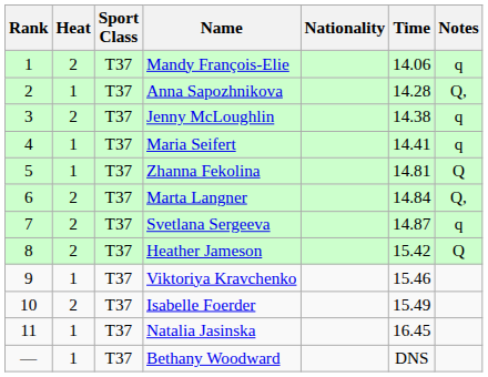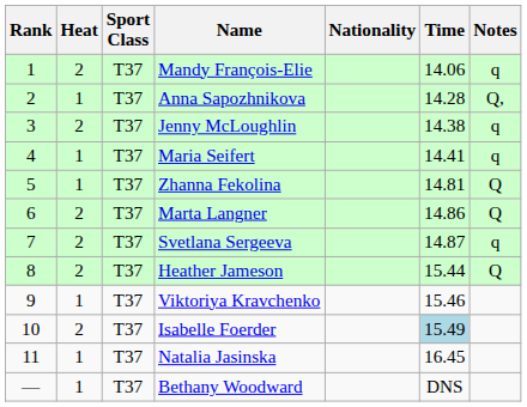Marta Langner | Time: 14.84 -> 14.86
Marta Langner | Notes: Q, -> Q
Heather Jameson | Time: 15.42 -> 15.44
Isabelle Foerder | Time: no background -> lightblue background
